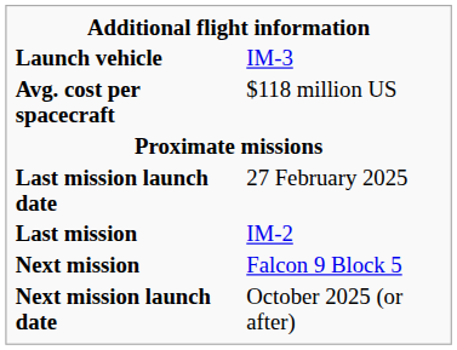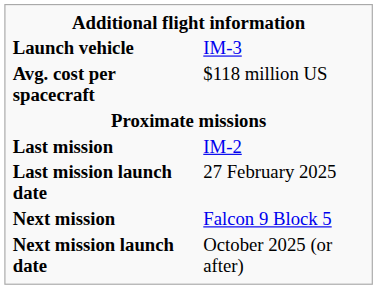rows swapped: Last mission <-> Last mission launch date
